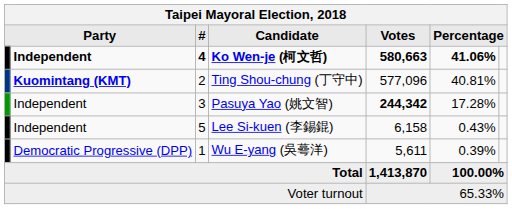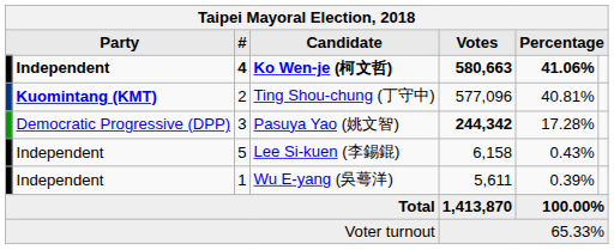Pasuya Yao (姚文智) | column 2: Independent -> Democratic Progressive (DPP)
Wu E-yang (吳蕚洋) | column 2: Democratic Progressive (DPP) -> Independent
